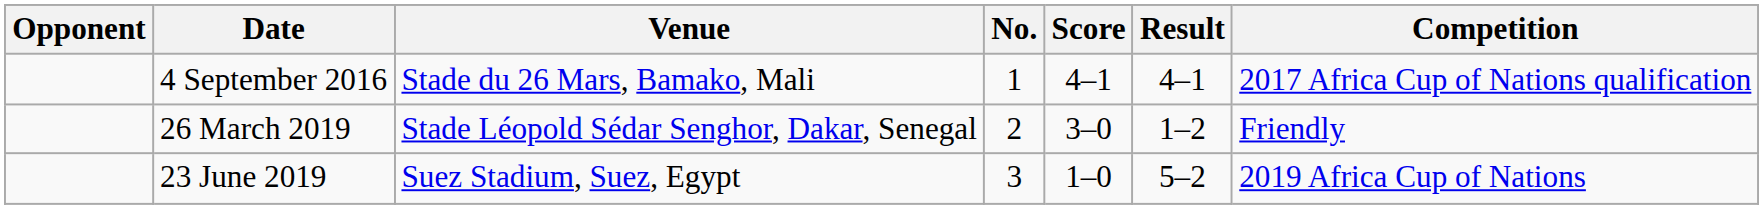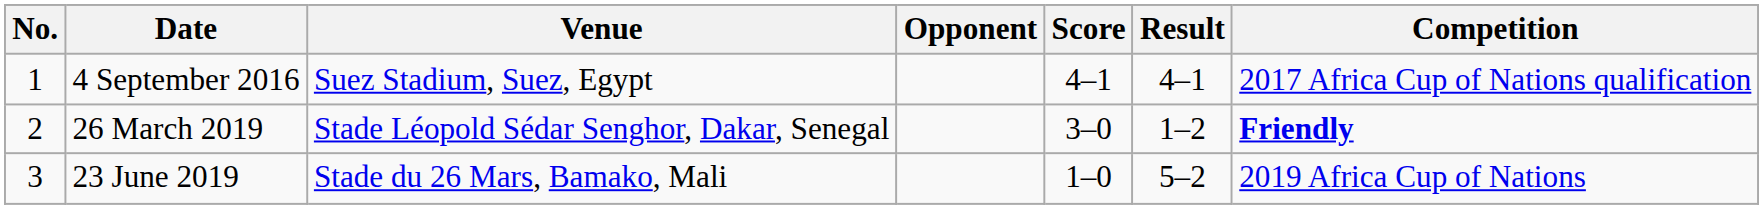columns swapped: No. <-> Opponent
4 September 2016 | Venue: Stade du 26 Mars, Bamako, Mali -> Suez Stadium, Suez, Egypt
26 March 2019 | Competition: normal -> bold
23 June 2019 | Venue: Suez Stadium, Suez, Egypt -> Stade du 26 Mars, Bamako, Mali
